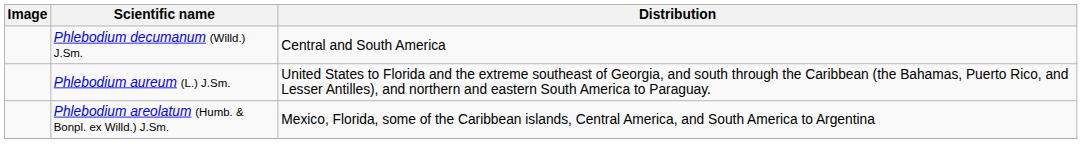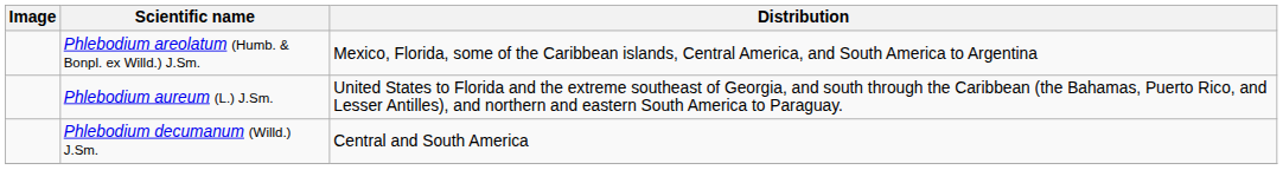rows swapped: Phlebodium areolatum (Humb. & Bonpl. ex Willd.) J.Sm. <-> Phlebodium decumanum (Willd.) J.Sm.
